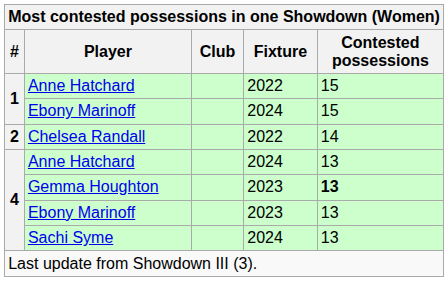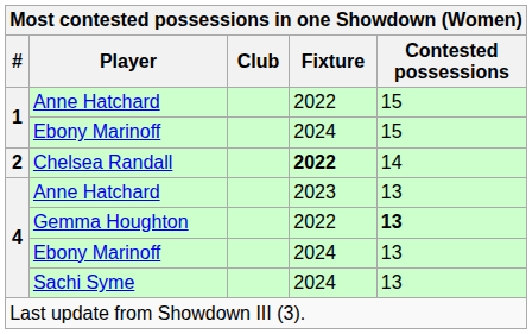Chelsea Randall | Fixture: normal -> bold
4 / Anne Hatchard | Fixture: 2024 -> 2023
Gemma Houghton | Fixture: 2023 -> 2022
4 / Ebony Marinoff | Fixture: 2023 -> 2024
